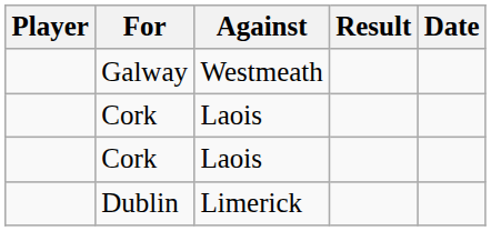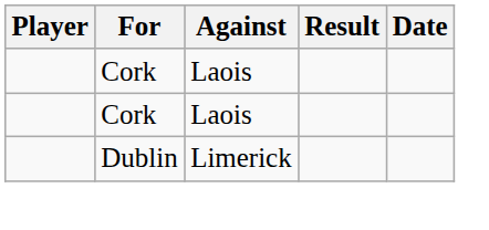- row: Galway | Westmeath
